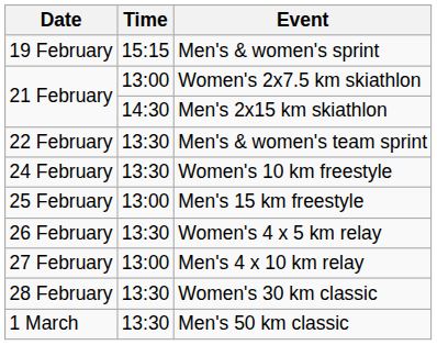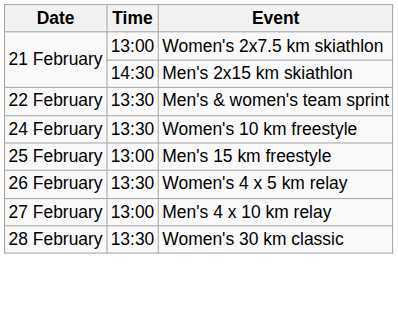- row: 19 February | 15:15 | Men's & women's sprint
- row: 1 March | 13:30 | Men's 50 km classic
